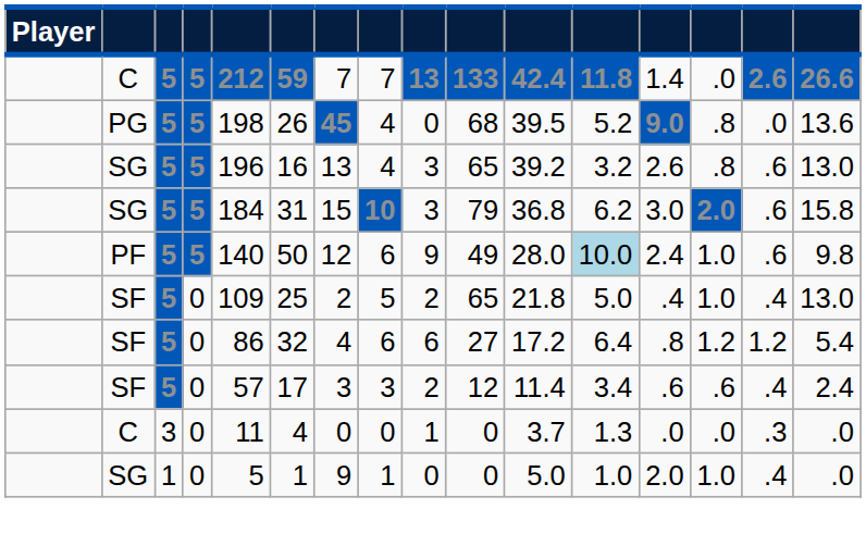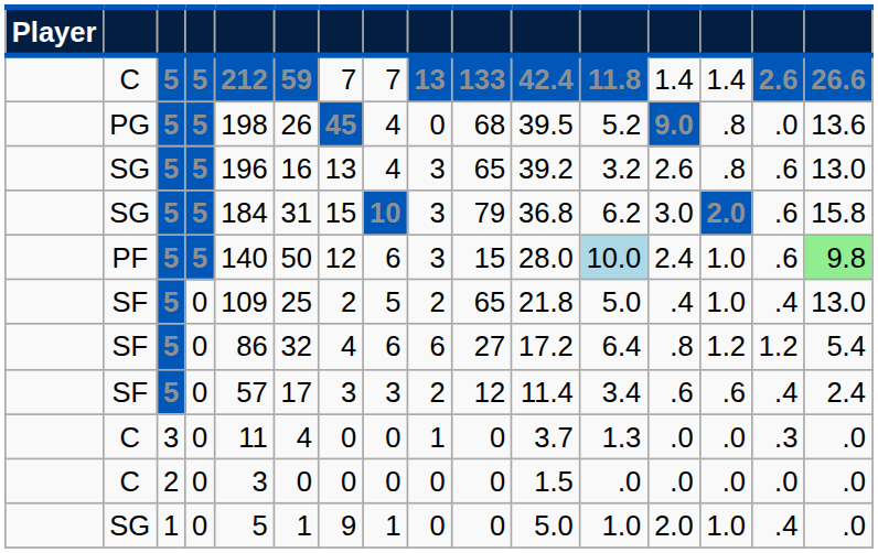C / 5 | column 14: .0 -> 1.4
PF | column 9: 9 -> 3
PF | column 10: 49 -> 15
PF | column 16: no background -> lightgreen background
+ row: C | 2 | 0 | 3 | 0 | 0 | 0 | 0 | 0 | 1.5 | .0 | .0 | .0 | .0 | .0
